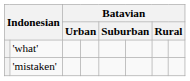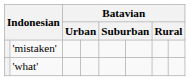rows swapped: 'what' <-> 'mistaken'
